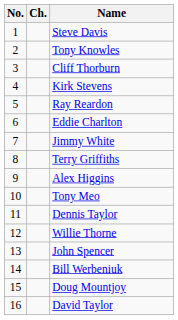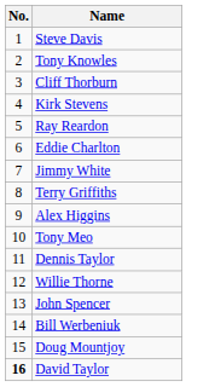- column: Ch.
David Taylor | No.: normal -> bold
